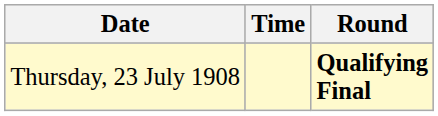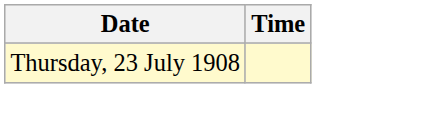- column: Round | Qualifying Final
